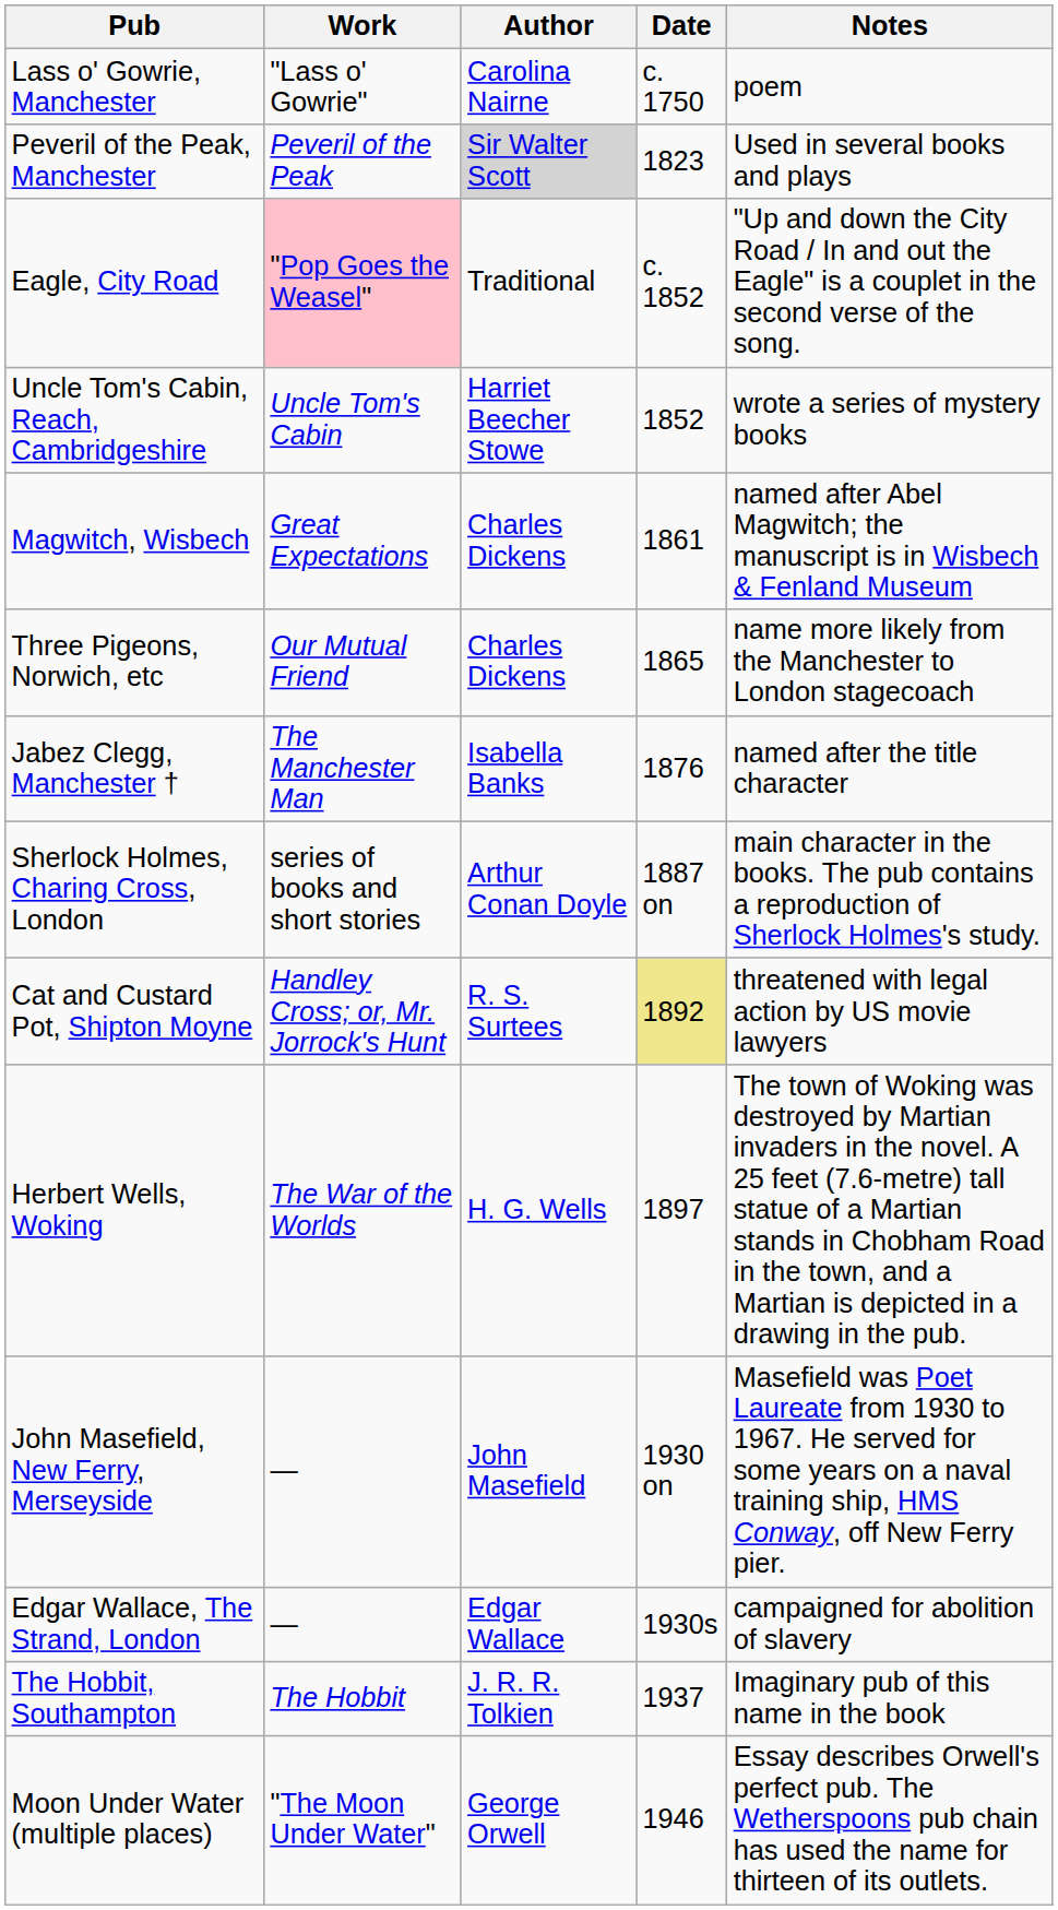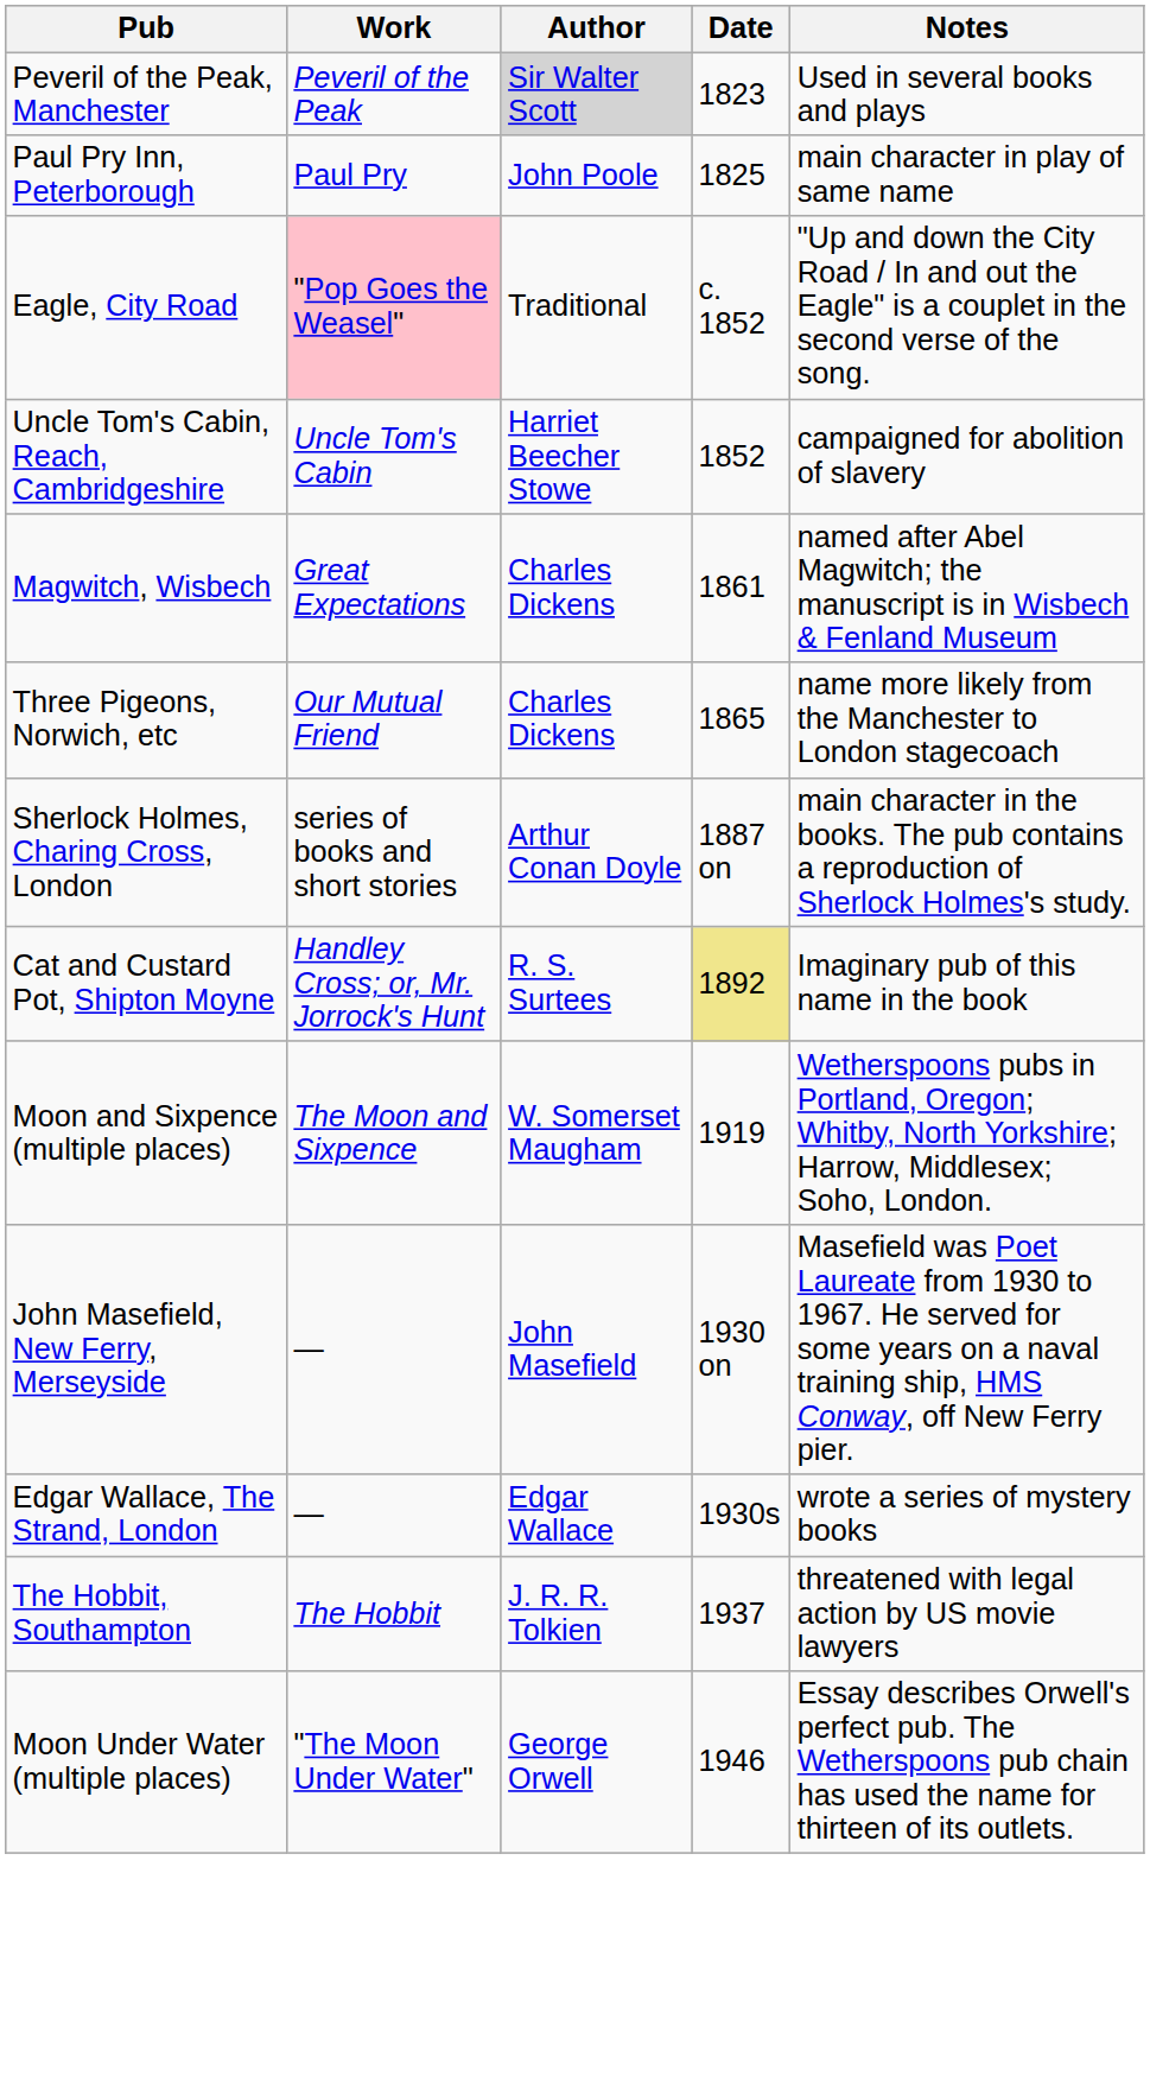- row: Lass o' Gowrie, Manchester | "Lass o' Gowrie" | Carolina Nairne | c. 1750 | poem
+ row: Paul Pry Inn, Peterborough | Paul Pry | John Poole | 1825 | main character in play of same name
Uncle Tom's Cabin, Reach, Cambridgeshire | Notes: wrote a series of mystery books -> campaigned for abolition of slavery
- row: Jabez Clegg, Manchester † | The Manchester Man | Isabella Banks | 1876 | named after the title character
Cat and Custard Pot, Shipton Moyne | Notes: threatened with legal action by US movie lawyers -> Imaginary pub of this name in the book
- row: Herbert Wells, Woking | The War of the Worlds | H. G. Wells | 1897 | The town of Woking was destroyed by Martian invaders in the novel. A 25 feet (7.6-metre) tall statue of a Martian stands in Chobham Road in the town, and a Martian is depicted in a drawing in the pub.
+ row: Moon and Sixpence (multiple places) | The Moon and Sixpence | W. Somerset Maugham | 1919 | Wetherspoons pubs in Portland, Oregon; Whitby, North Yorkshire; Harrow, Middlesex; Soho, London.
Edgar Wallace, The Strand, London | Notes: campaigned for abolition of slavery -> wrote a series of mystery books
The Hobbit, Southampton | Notes: Imaginary pub of this name in the book -> threatened with legal action by US movie lawyers
